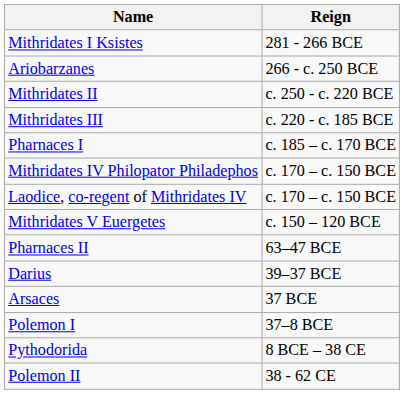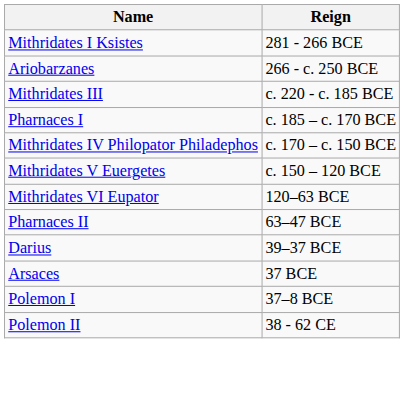- row: Mithridates II | c. 250 - c. 220 BCE
- row: Laodice, co-regent of Mithridates IV | c. 170 – c. 150 BCE
+ row: Mithridates VI Eupator | 120–63 BCE
- row: Pythodorida | 8 BCE – 38 CE
